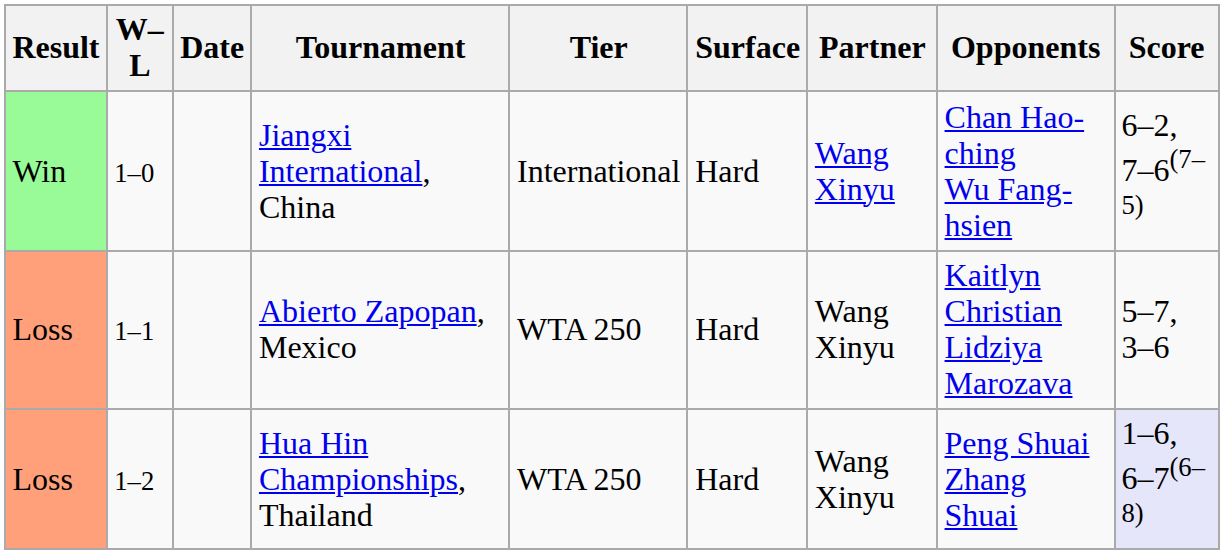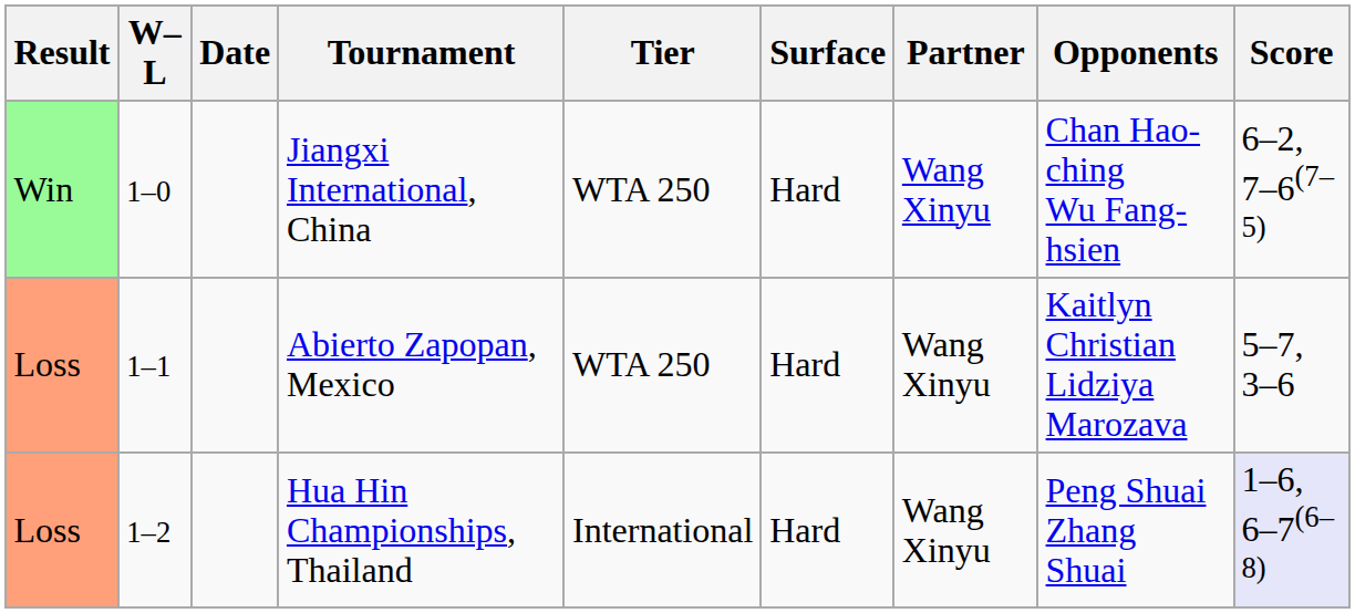Jiangxi International, China | Tier: International -> WTA 250
Hua Hin Championships, Thailand | Tier: WTA 250 -> International
